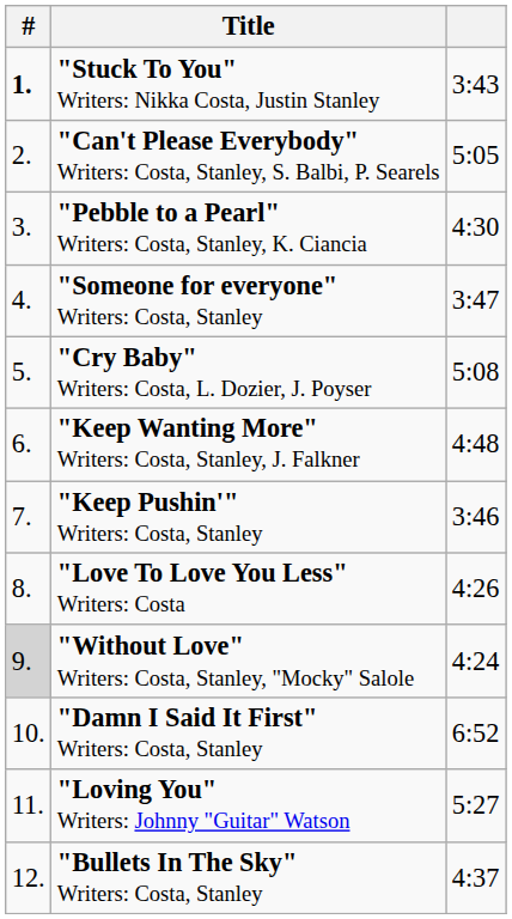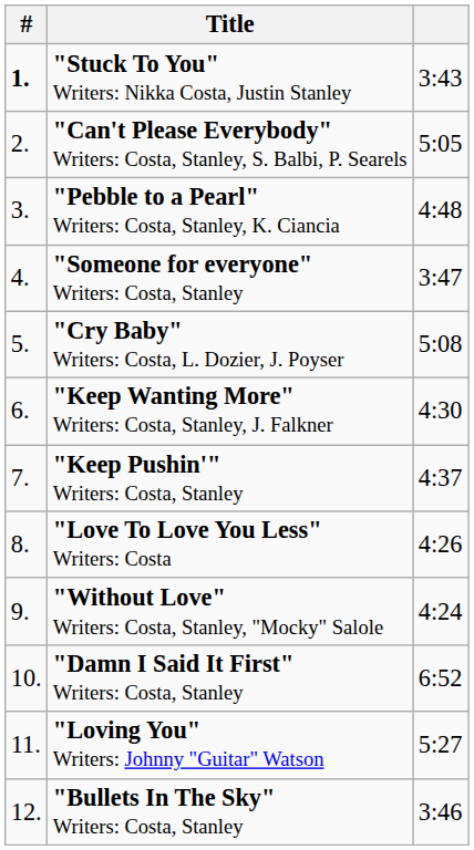"Pebble to a Pearl" Writers: Costa, Stanley, K. Ciancia | column 3: 4:30 -> 4:48
"Keep Wanting More" Writers: Costa, Stanley, J. Falkner | column 3: 4:48 -> 4:30
"Keep Pushin'" Writers: Costa, Stanley | column 3: 3:46 -> 4:37
"Without Love" Writers: Costa, Stanley, "Mocky" Salole | #: lightgrey background -> no background
"Bullets In The Sky" Writers: Costa, Stanley | column 3: 4:37 -> 3:46
